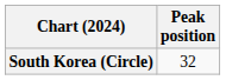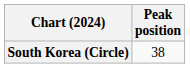South Korea (Circle) | Peak position: 32 -> 38
